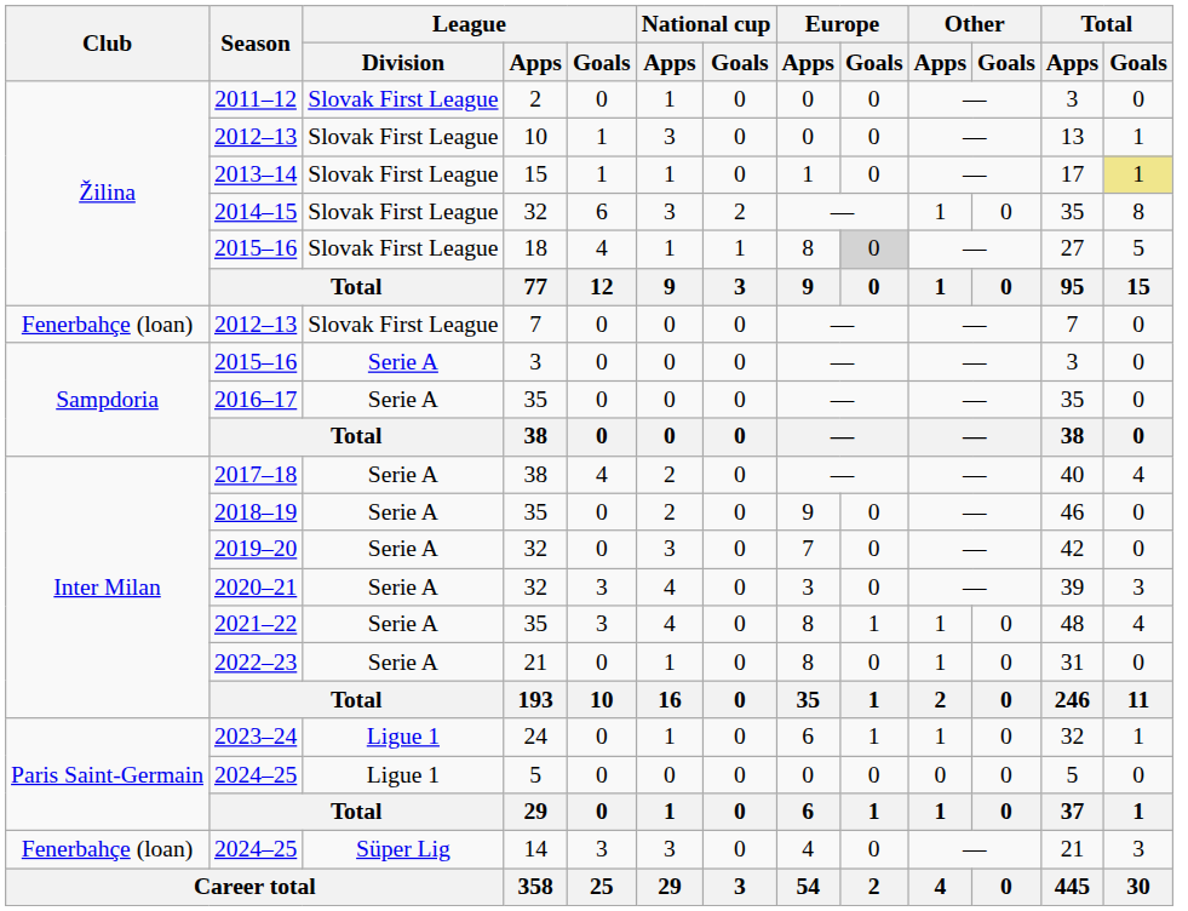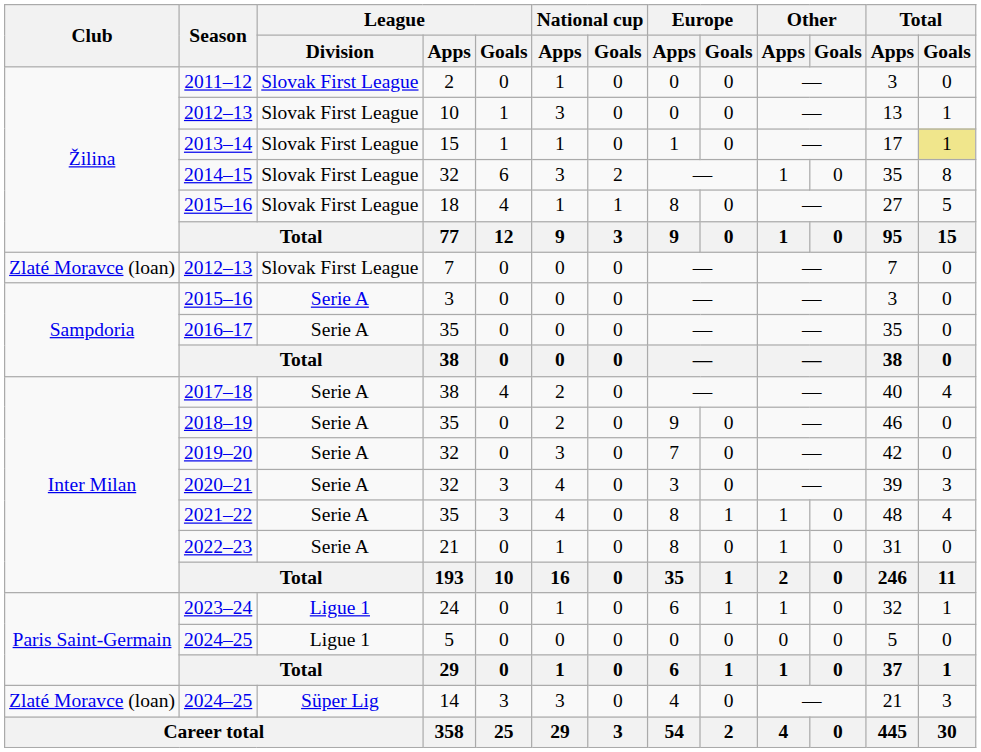2015–16 / 18 | Europe / Goals: lightgrey background -> no background
2012–13 / 7 | Club: Fenerbahçe (loan) -> Zlaté Moravce (loan)
2024–25 / 14 | Club: Fenerbahçe (loan) -> Zlaté Moravce (loan)
